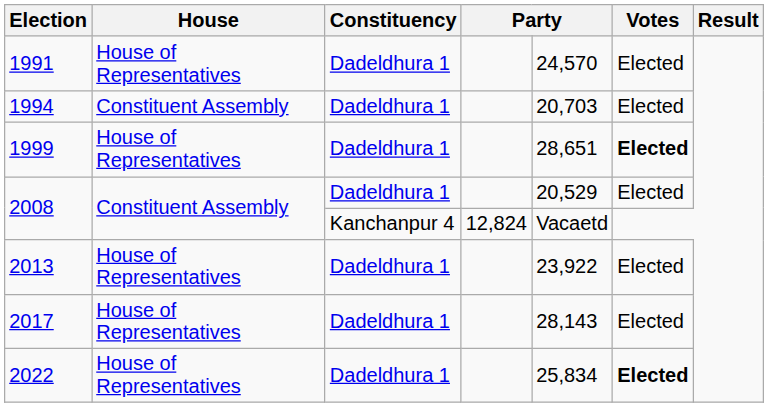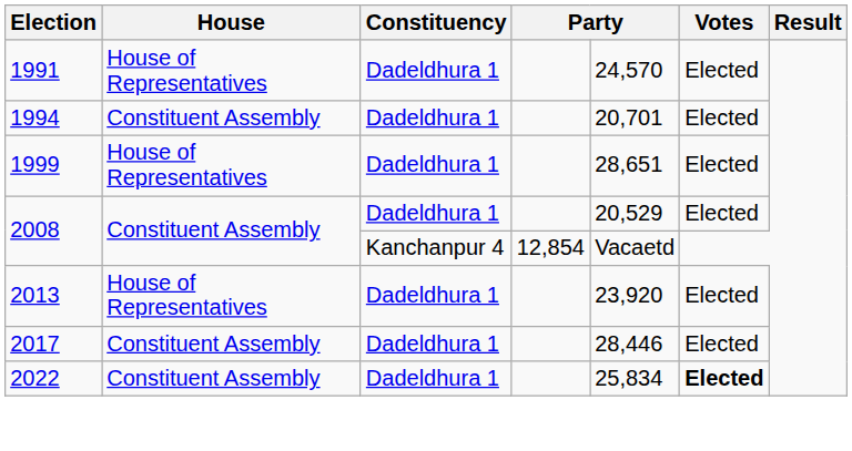1994 | column 5: 20,703 -> 20,701
1999 | Votes: bold -> normal
2008 / Kanchanpur 4 | column 4: 12,824 -> 12,854
2013 | column 5: 23,922 -> 23,920
2017 | House: House of Representatives -> Constituent Assembly
2017 | column 5: 28,143 -> 28,446
2022 | House: House of Representatives -> Constituent Assembly
